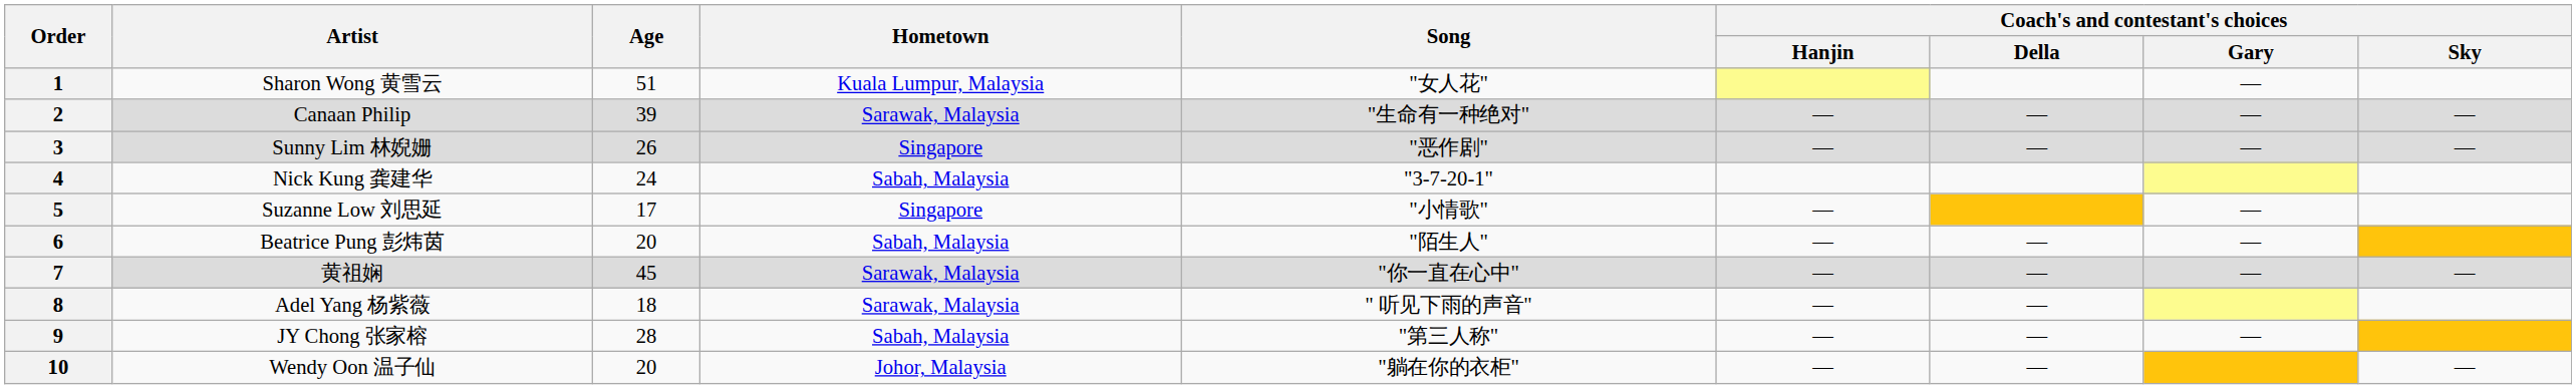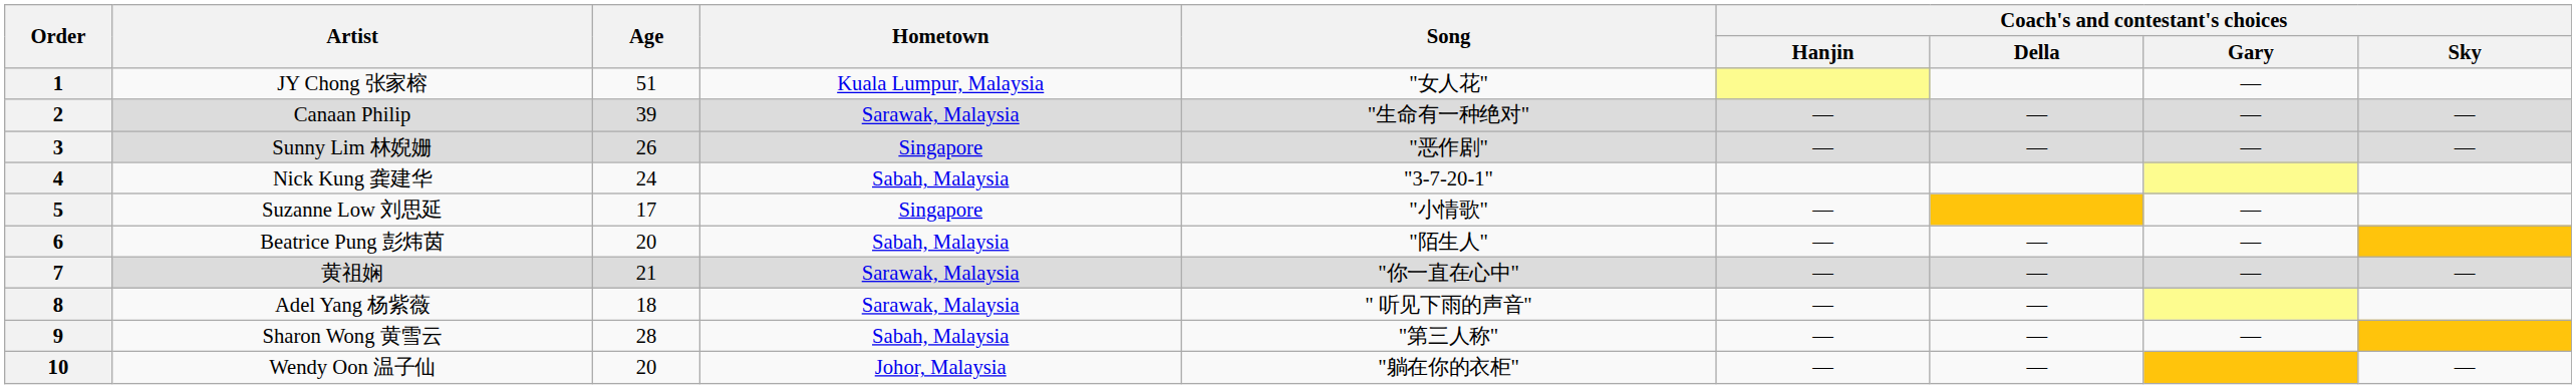1 | Artist: Sharon Wong 黄雪云 -> JY Chong 张家榕
7 | Age: 45 -> 21
9 | Artist: JY Chong 张家榕 -> Sharon Wong 黄雪云
